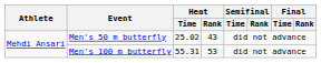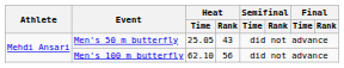Men's 50 m butterfly | Heat / Time: 25.02 -> 25.05
Men's 100 m butterfly | Heat / Time: 55.31 -> 62.10
Men's 100 m butterfly | Heat / Rank: 53 -> 56
